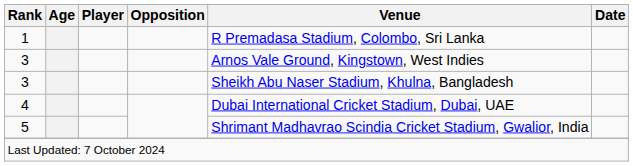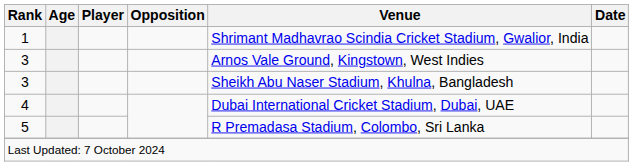1 | Venue: R Premadasa Stadium, Colombo, Sri Lanka -> Shrimant Madhavrao Scindia Cricket Stadium, Gwalior, India
5 | Venue: Shrimant Madhavrao Scindia Cricket Stadium, Gwalior, India -> R Premadasa Stadium, Colombo, Sri Lanka
